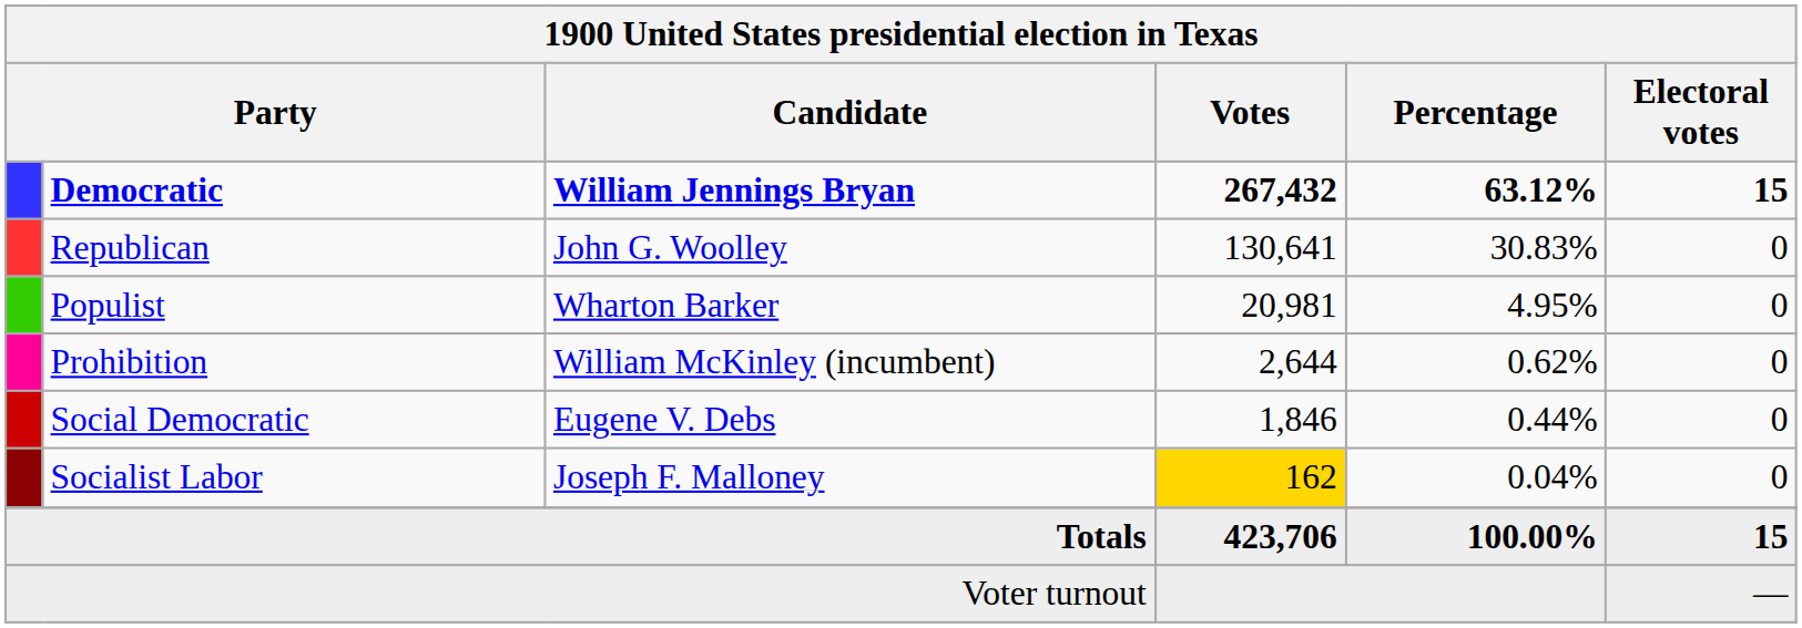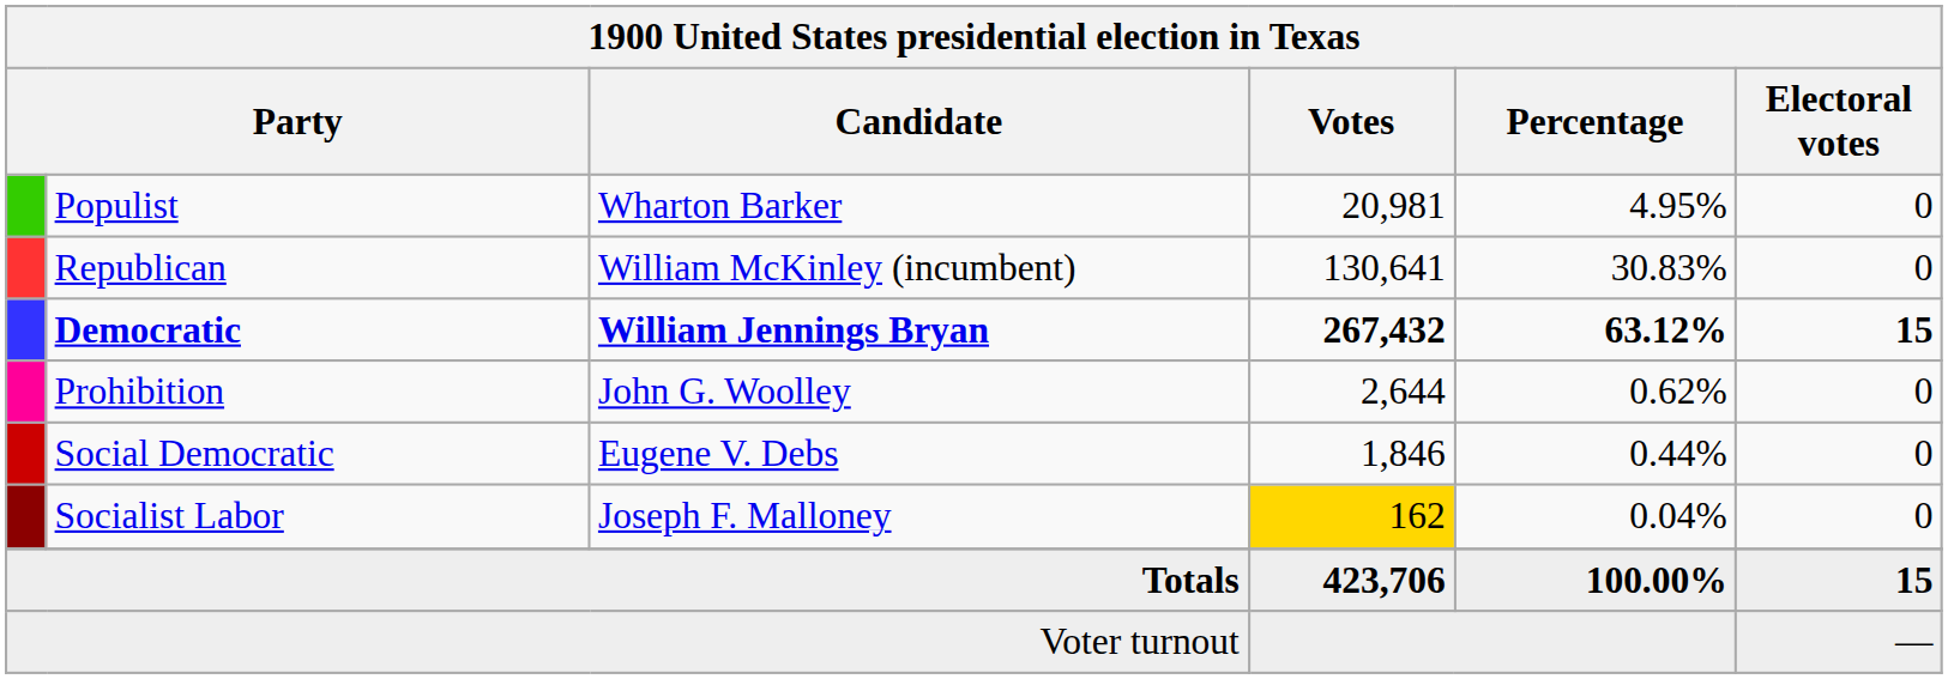rows swapped: Democratic <-> Populist
Republican | Candidate: John G. Woolley -> William McKinley (incumbent)
Prohibition | Candidate: William McKinley (incumbent) -> John G. Woolley
